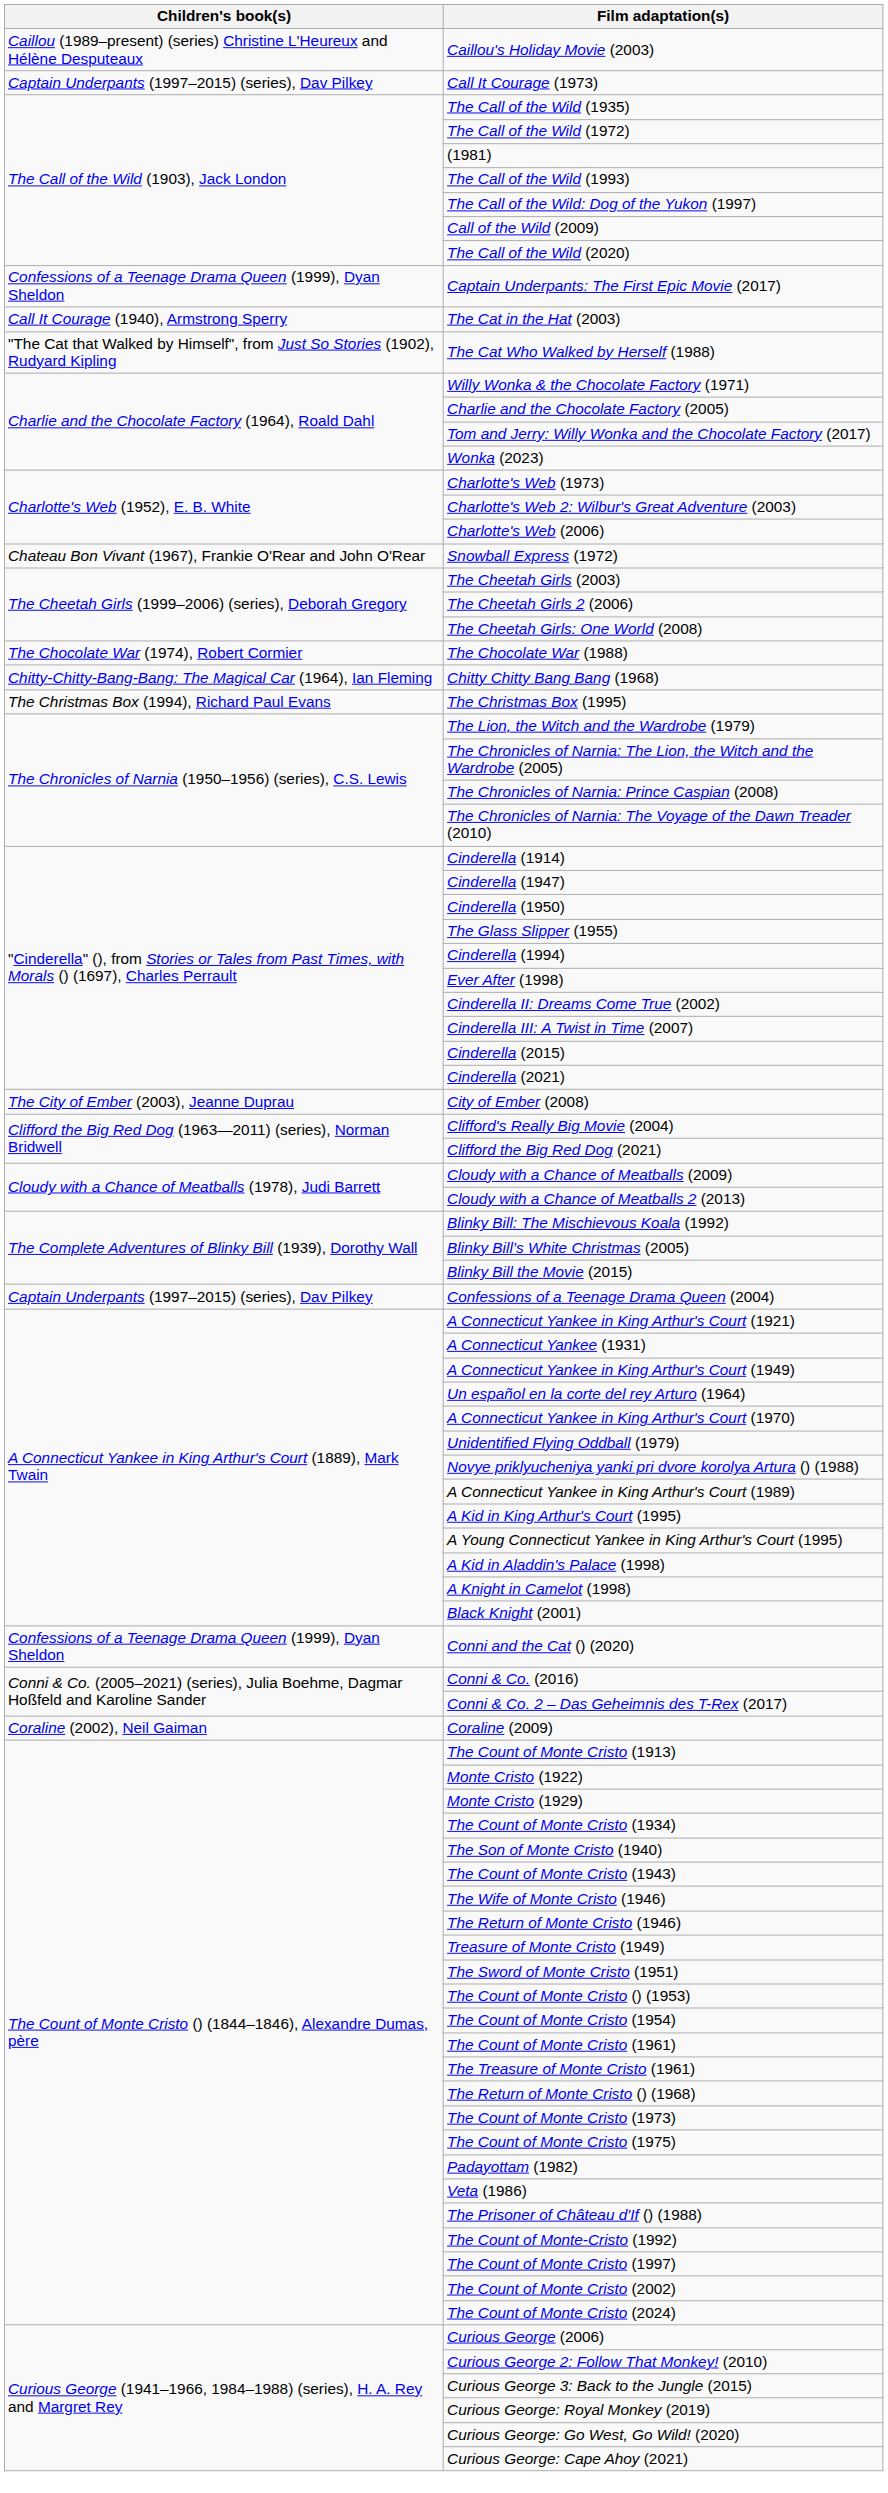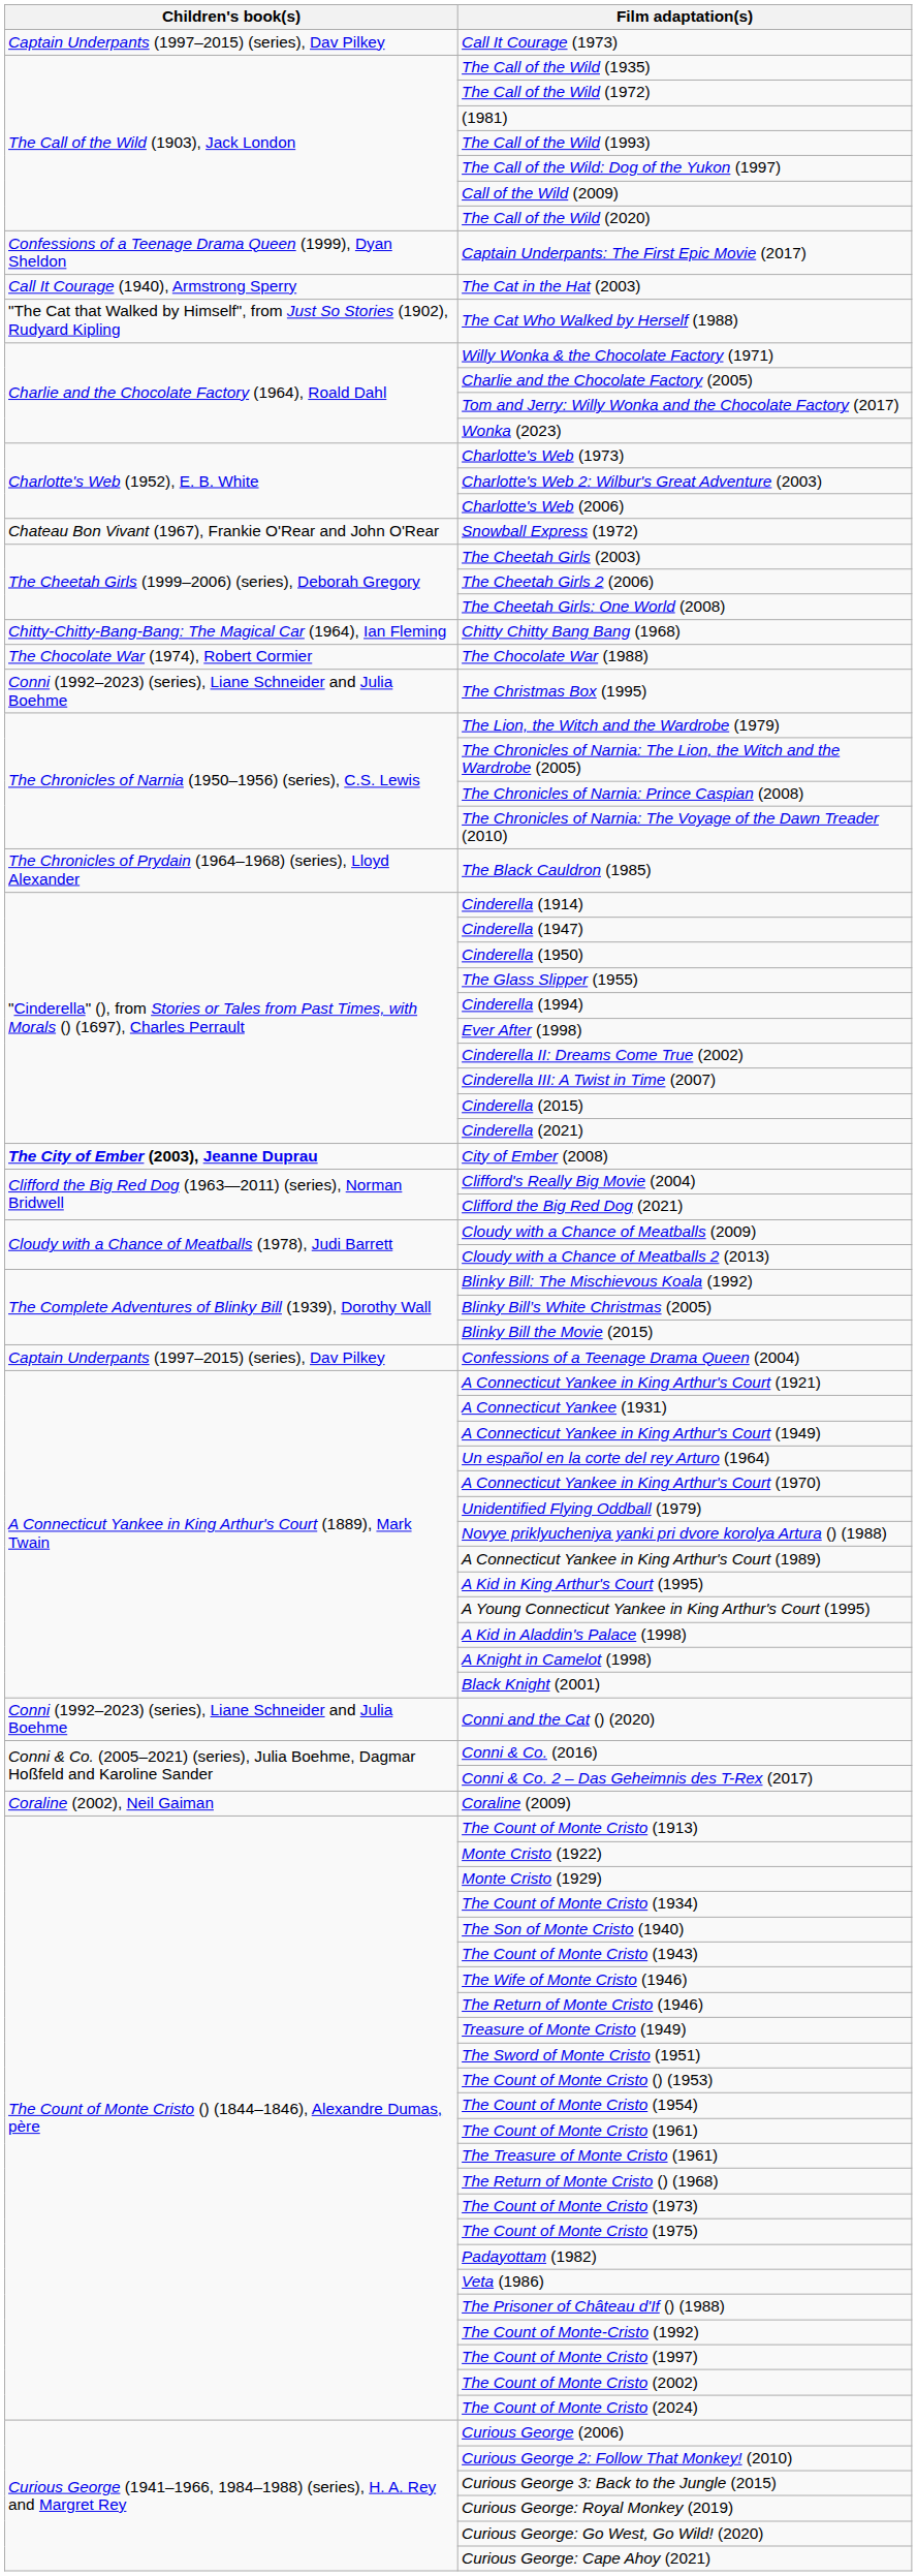- row: Caillou (1989–present) (series) Christine L'Heureux and Hélène Desputeaux | Caillou's Holiday Movie (2003)
rows swapped: Chitty Chitty Bang Bang (1968) <-> The Chocolate War (1988)
The Christmas Box (1995) | Children's book(s): The Christmas Box (1994), Richard Paul Evans -> Conni (1992–2023) (series), Liane Schneider and Julia Boehme
+ row: The Chronicles of Prydain (1964–1968) (series), Lloyd Alexander | The Black Cauldron (1985)
City of Ember (2008) | Children's book(s): normal -> bold
Conni and the Cat () (2020) | Children's book(s): Confessions of a Teenage Drama Queen (1999), Dyan Sheldon -> Conni (1992–2023) (series), Liane Schneider and Julia Boehme
